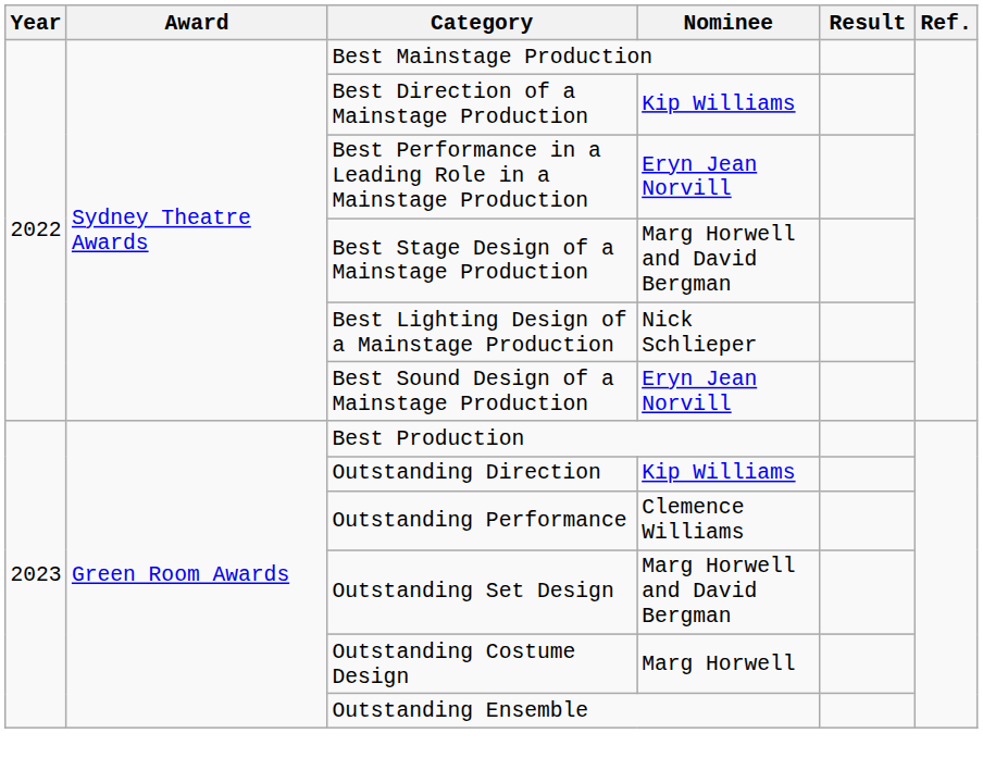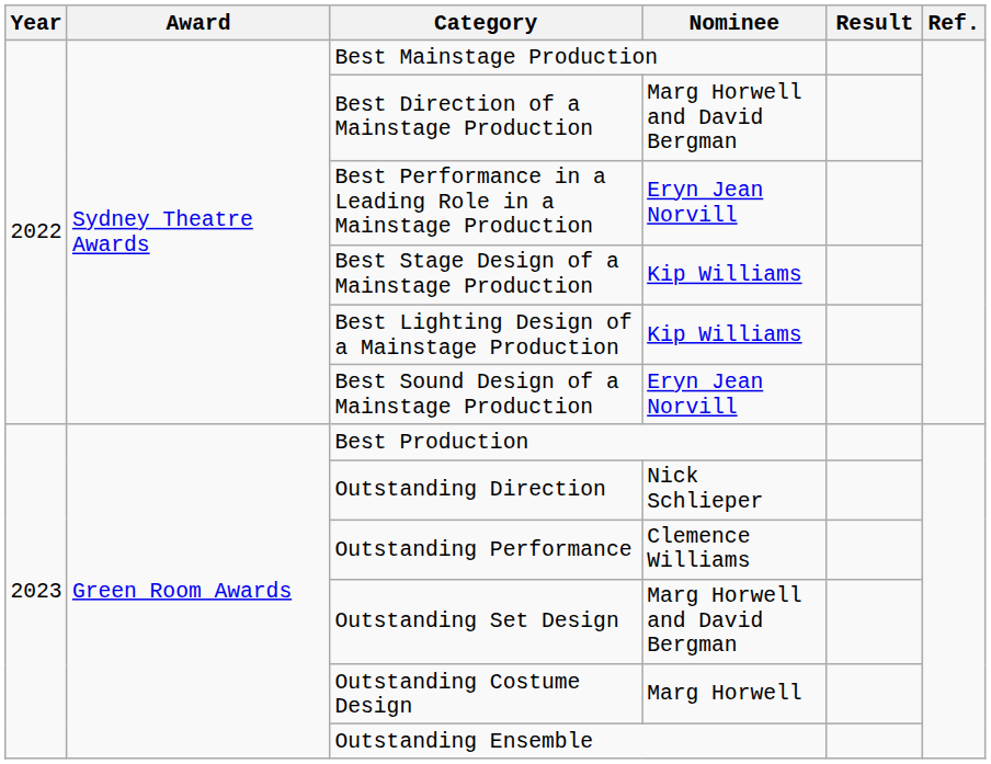Best Direction of a Mainstage Production | Nominee: Kip Williams -> Marg Horwell and David Bergman
Best Stage Design of a Mainstage Production | Nominee: Marg Horwell and David Bergman -> Kip Williams
Best Lighting Design of a Mainstage Production | Nominee: Nick Schlieper -> Kip Williams
Outstanding Direction | Nominee: Kip Williams -> Nick Schlieper
